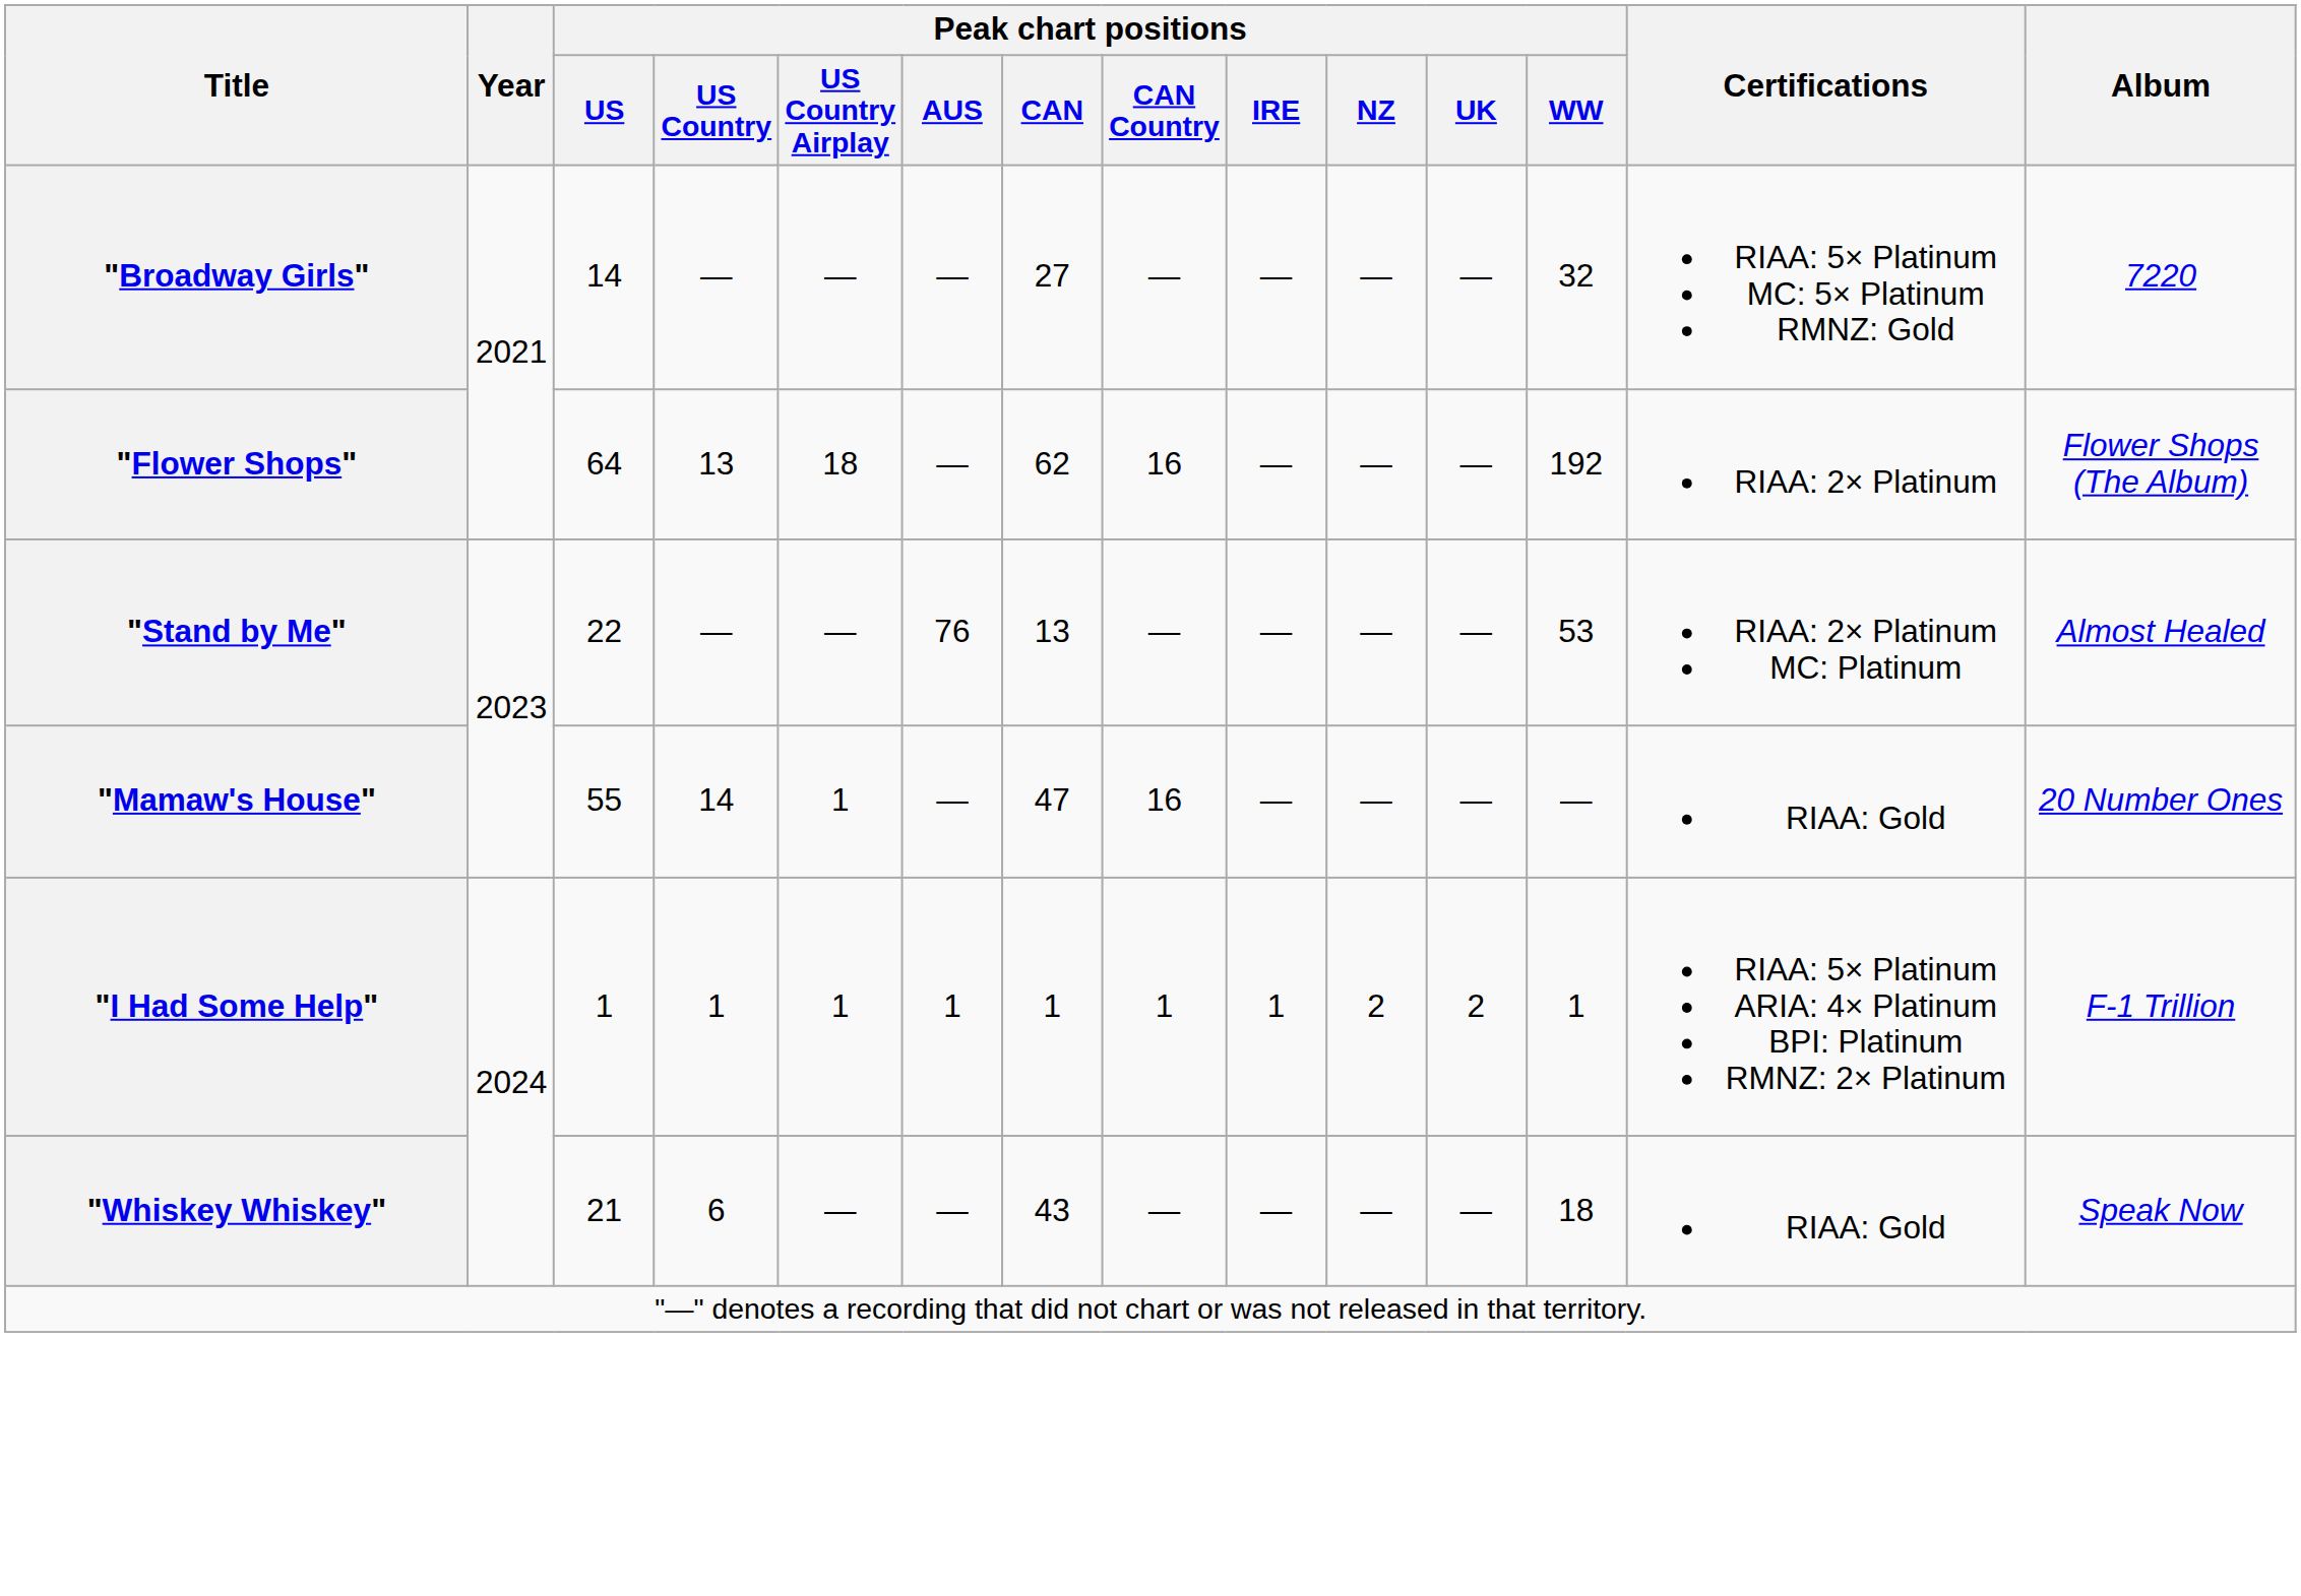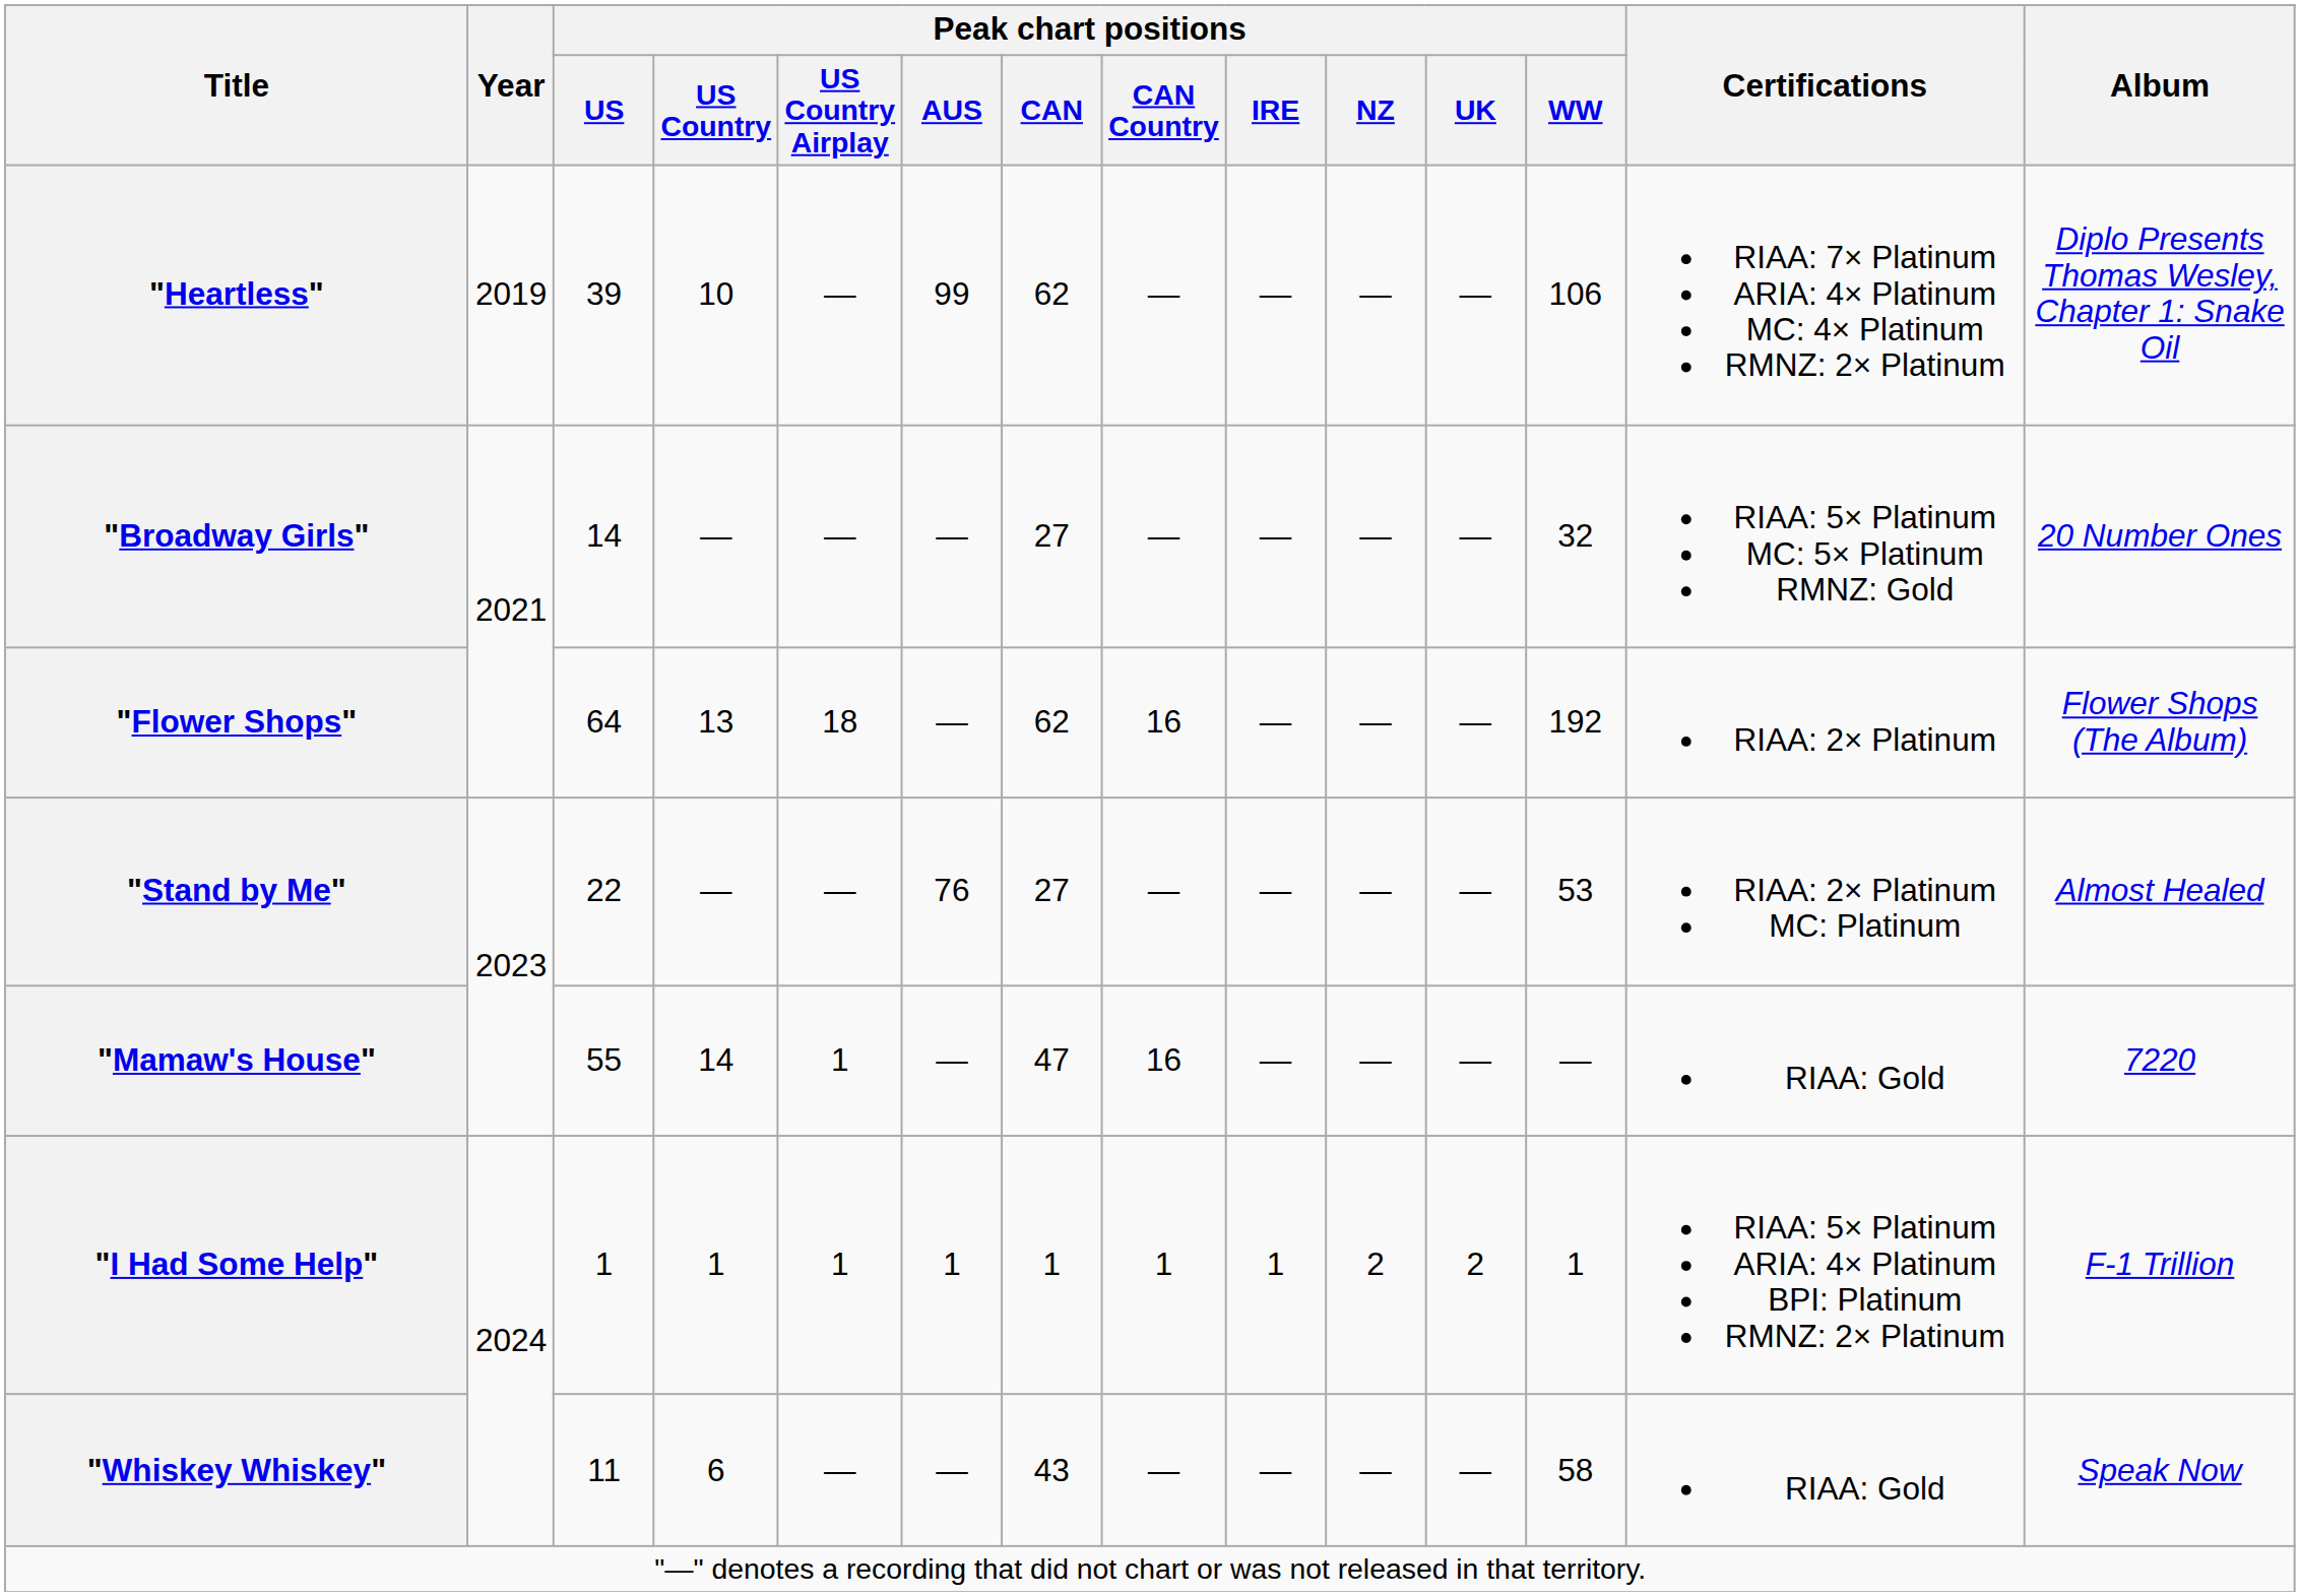+ row: "Heartless" | 2019 | 39 | 10 | — | 99 | 62 | — | — | — | — | 106 | RIAA: 7× Platinum ARIA: 4× Platinum MC: 4× Platinum RMNZ: 2× Platinum | Diplo Presents Thomas Wesley, Chapter 1: Snake Oil
"Broadway Girls" | Album: 7220 -> 20 Number Ones
"Stand by Me" | Peak chart positions / CAN: 13 -> 27
"Mamaw's House" | Album: 20 Number Ones -> 7220
"Whiskey Whiskey" | Peak chart positions / US: 21 -> 11
"Whiskey Whiskey" | Peak chart positions / WW: 18 -> 58
